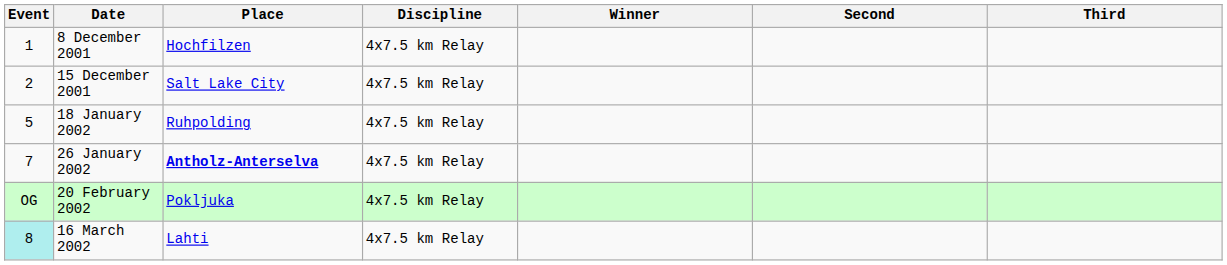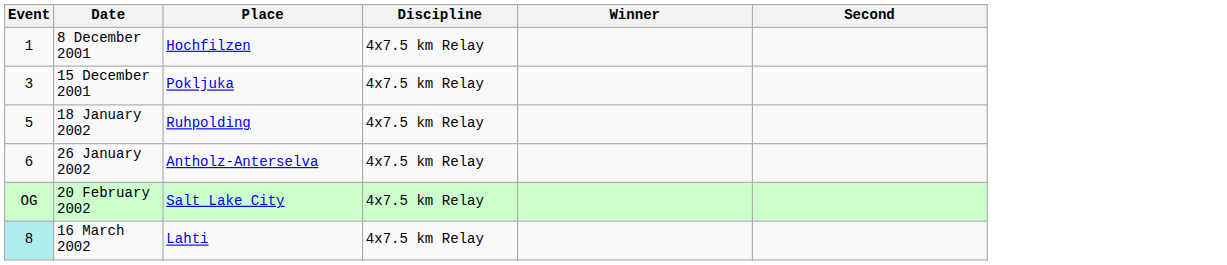- column: Third
15 December 2001 | Event: 2 -> 3
15 December 2001 | Place: Salt Lake City -> Pokljuka
26 January 2002 | Event: 7 -> 6
26 January 2002 | Place: bold -> normal
20 February 2002 | Place: Pokljuka -> Salt Lake City
